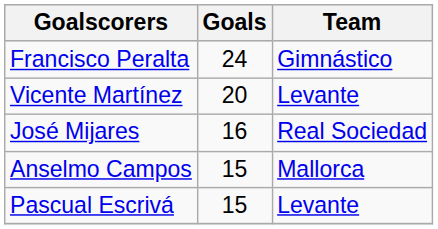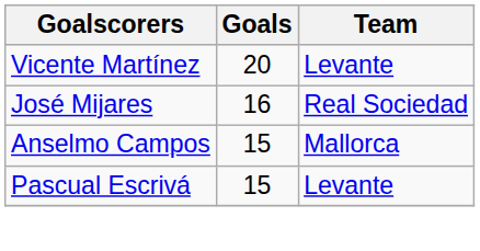- row: Francisco Peralta | 24 | Gimnástico
